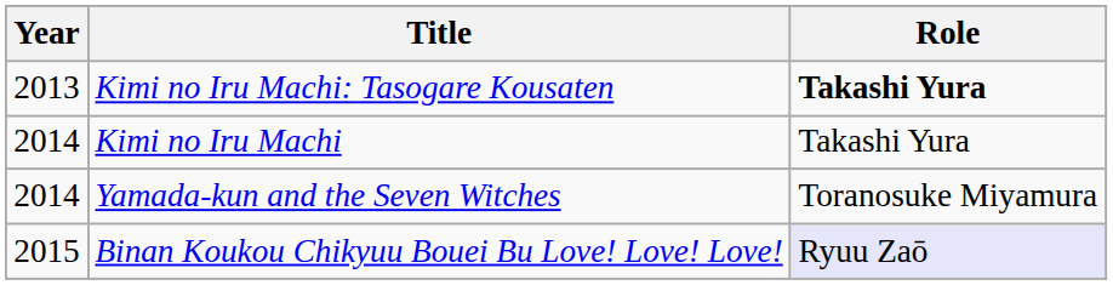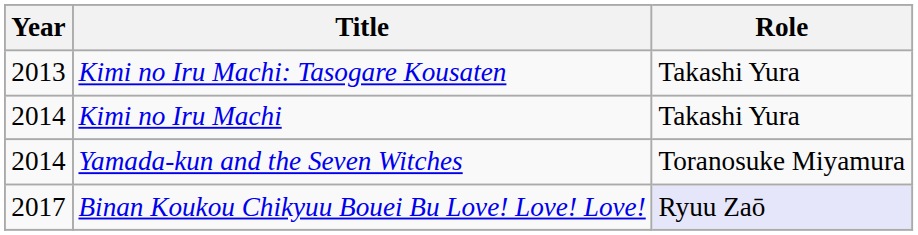Kimi no Iru Machi: Tasogare Kousaten | Role: bold -> normal
Binan Koukou Chikyuu Bouei Bu Love! Love! Love! | Year: 2015 -> 2017
